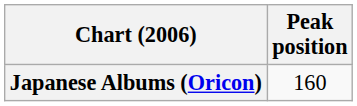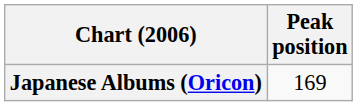Japanese Albums (Oricon) | Peak position: 160 -> 169
